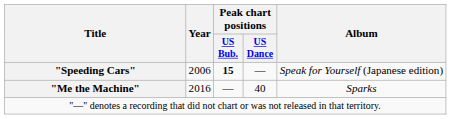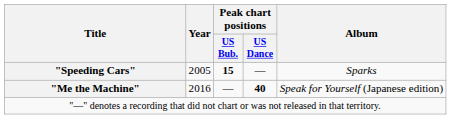"Speeding Cars" | Year: 2006 -> 2005
"Speeding Cars" | Album: Speak for Yourself (Japanese edition) -> Sparks
"Me the Machine" | Peak chart positions / US Dance: normal -> bold
"Me the Machine" | Album: Sparks -> Speak for Yourself (Japanese edition)
